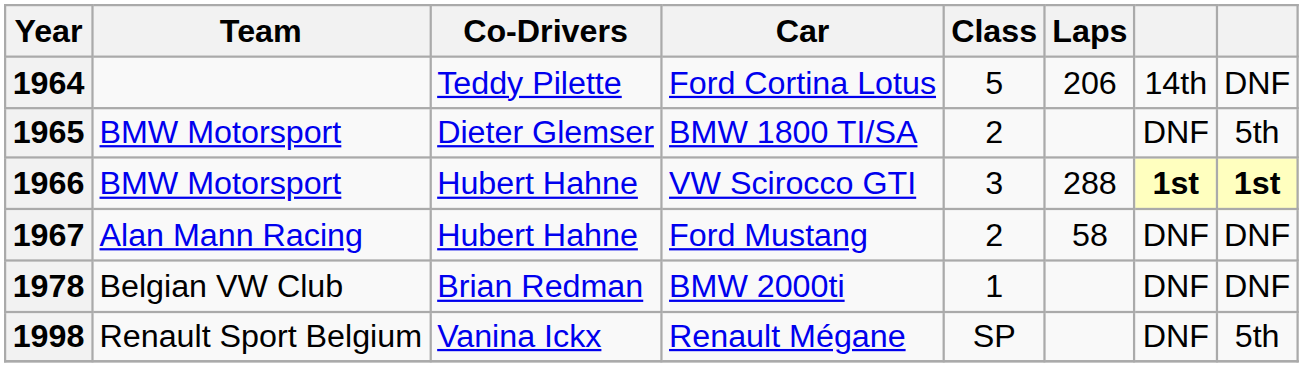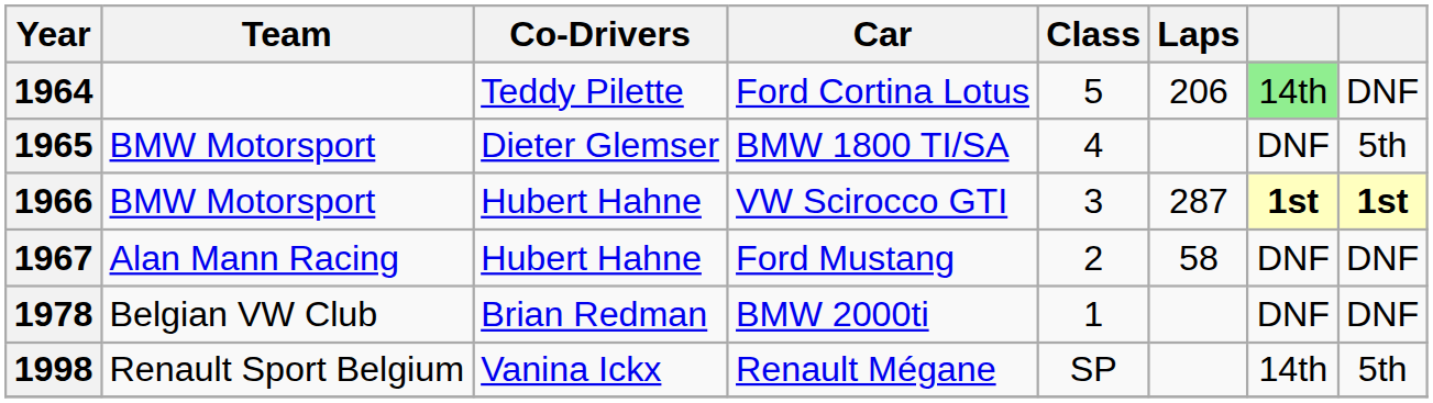1964 | column 7: no background -> lightgreen background
1965 | Class: 2 -> 4
1966 | Laps: 288 -> 287
1998 | column 7: DNF -> 14th
